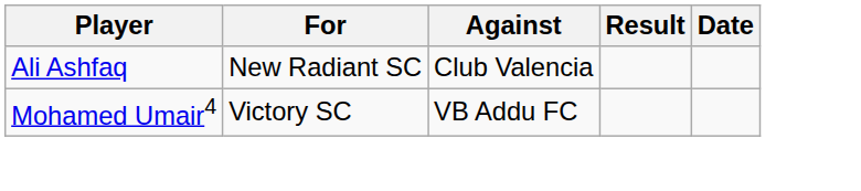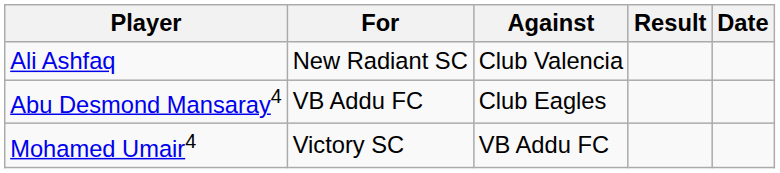+ row: Abu Desmond Mansaray4 | VB Addu FC | Club Eagles
